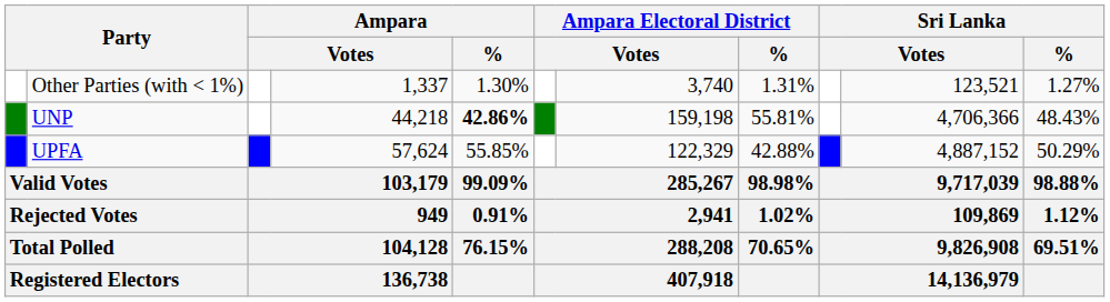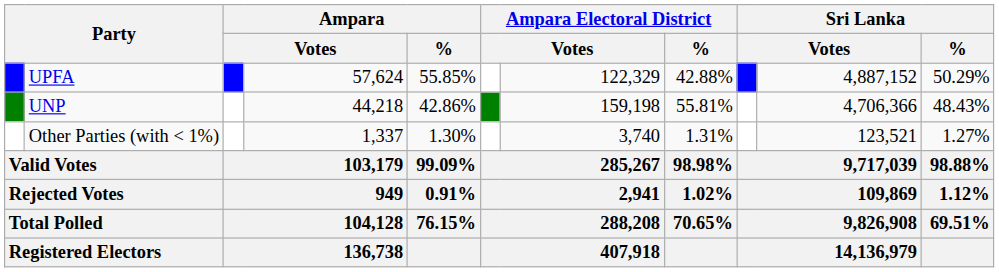rows swapped: UPFA <-> Other Parties (with < 1%)
UNP | Ampara / %: bold -> normal
